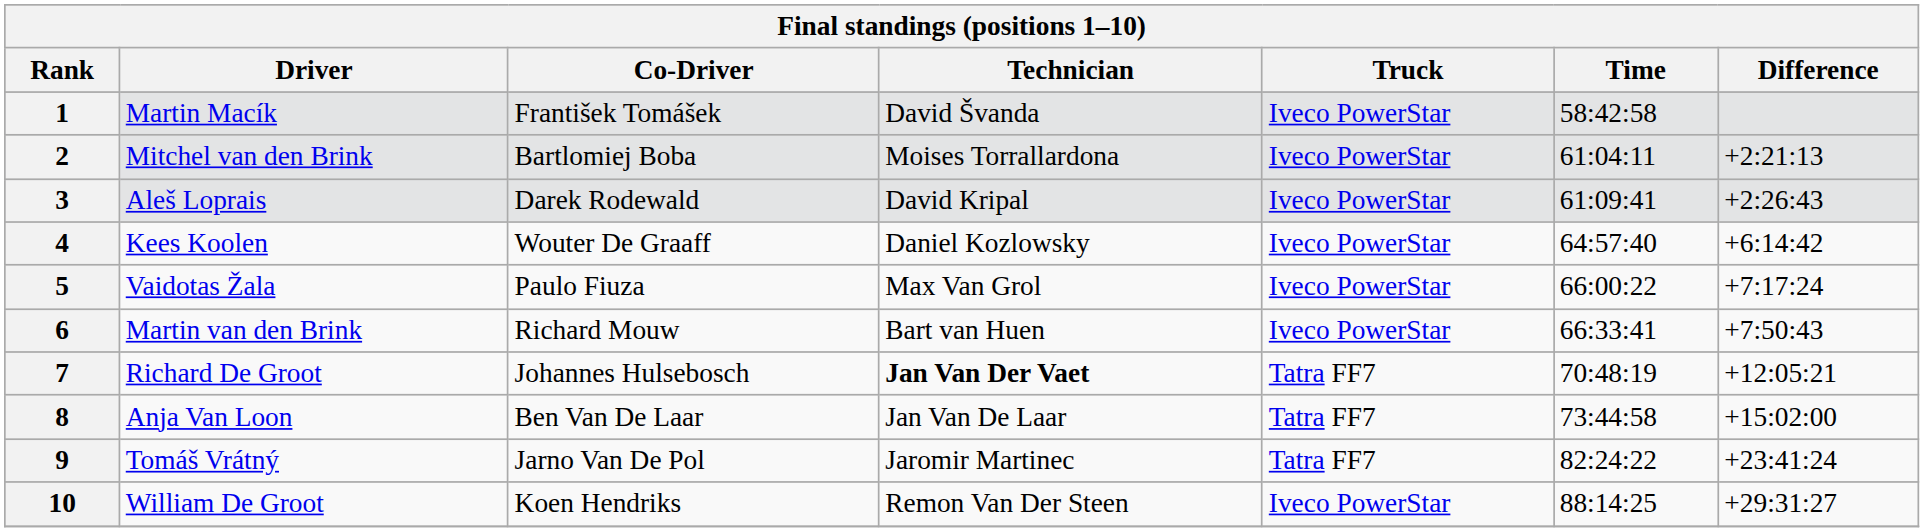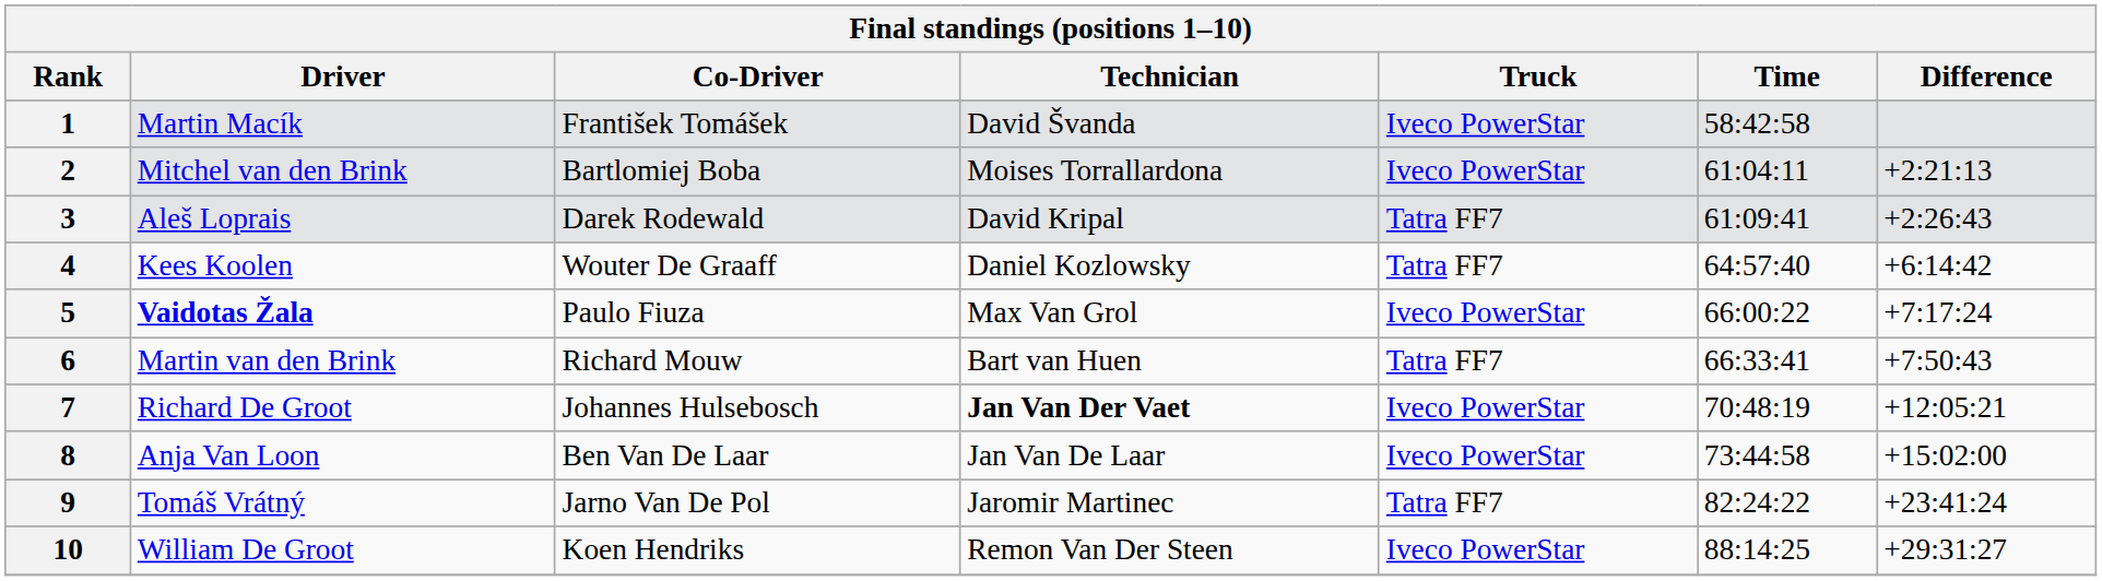3 | Truck: Iveco PowerStar -> Tatra FF7
4 | Truck: Iveco PowerStar -> Tatra FF7
5 | Driver: normal -> bold
6 | Truck: Iveco PowerStar -> Tatra FF7
7 | Truck: Tatra FF7 -> Iveco PowerStar
8 | Truck: Tatra FF7 -> Iveco PowerStar
